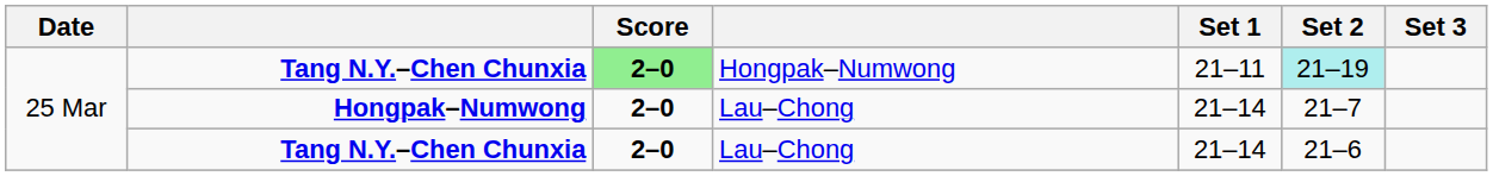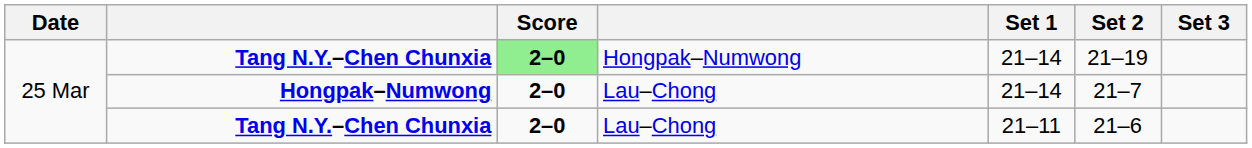Tang N.Y.–Chen Chunxia / Hongpak–Numwong | Set 1: 21–11 -> 21–14
Tang N.Y.–Chen Chunxia / Hongpak–Numwong | Set 2: paleturquoise background -> no background
Tang N.Y.–Chen Chunxia / Lau–Chong | Set 1: 21–14 -> 21–11
